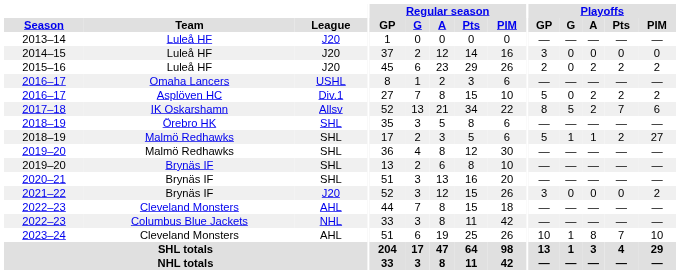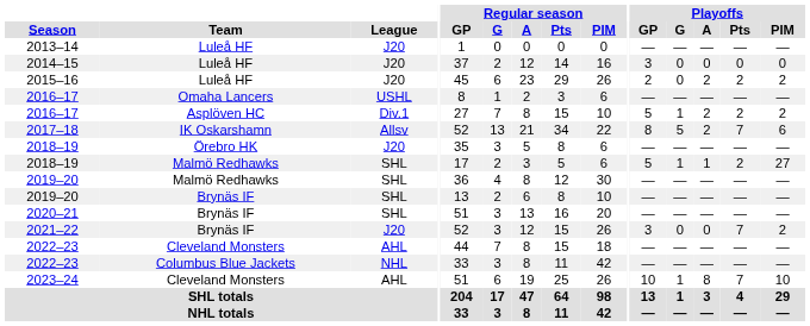2016–17 / Asplöven HC | Playoffs / G: 0 -> 1
2018–19 / Örebro HK | League: SHL -> J20
2021–22 | Playoffs / Pts: 0 -> 7
